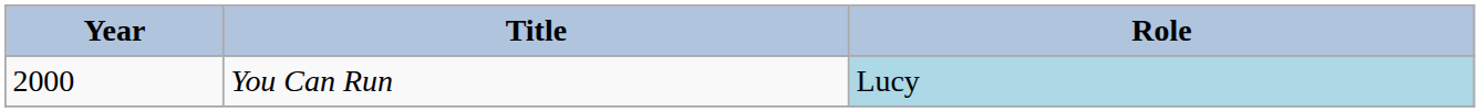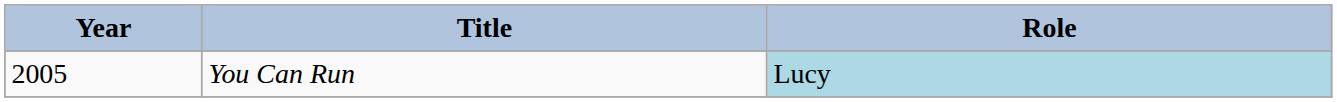You Can Run | Year: 2000 -> 2005
